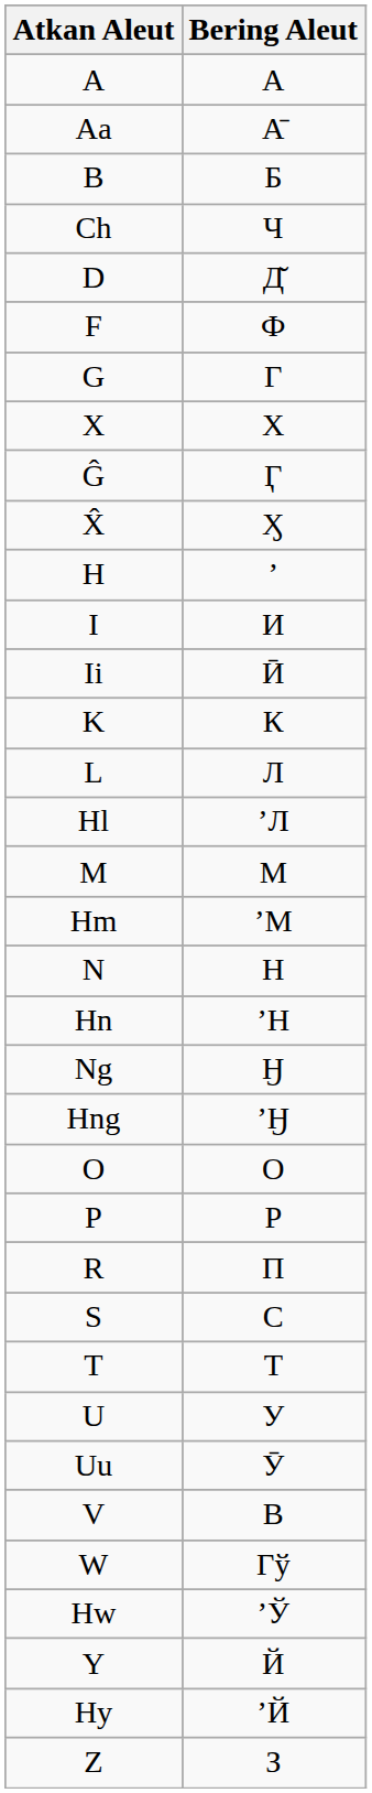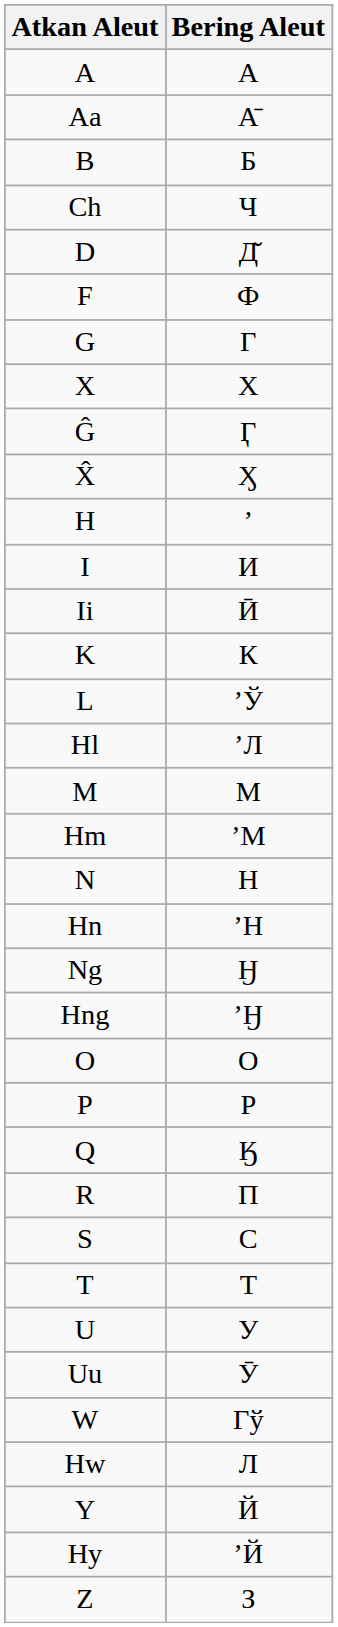L | Bering Aleut: Л -> ʼЎ
+ row: Q | Ӄ
- row: V | В
Hw | Bering Aleut: ʼЎ -> Л
